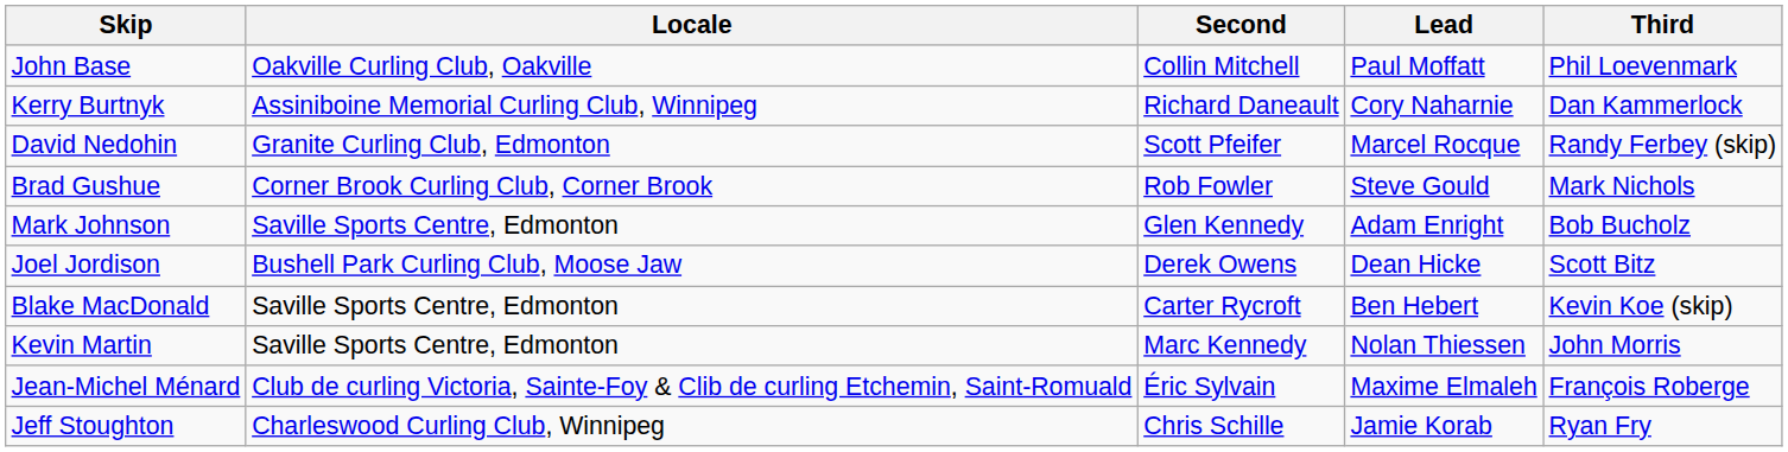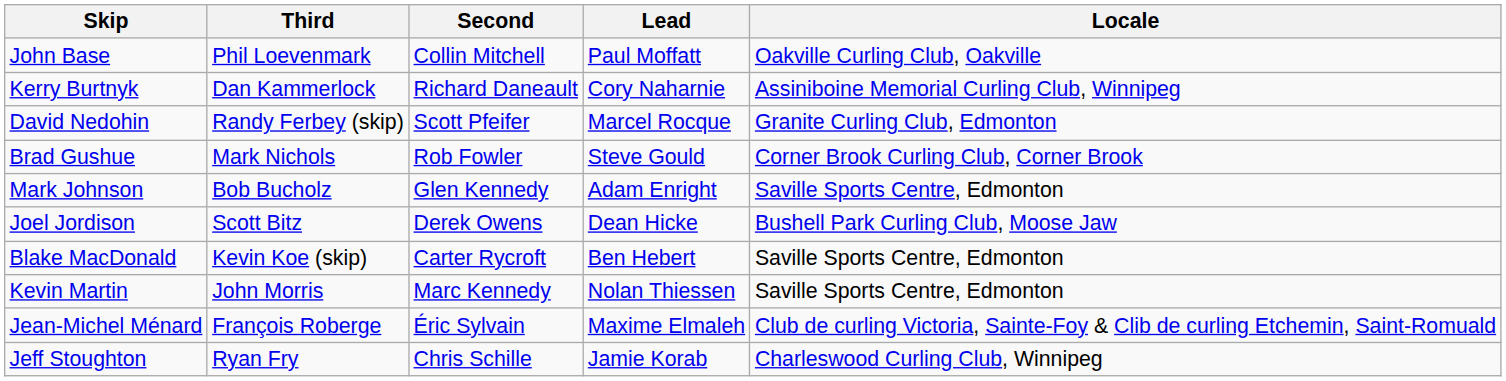columns swapped: Third <-> Locale
